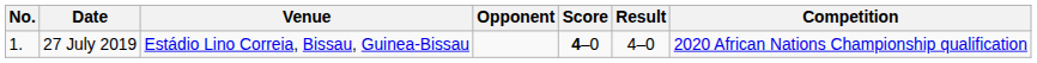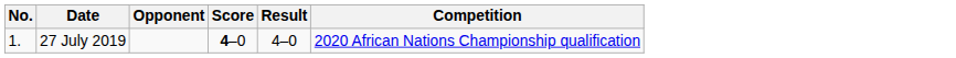- column: Venue | Estádio Lino Correia, Bissau, Guinea-Bissau
